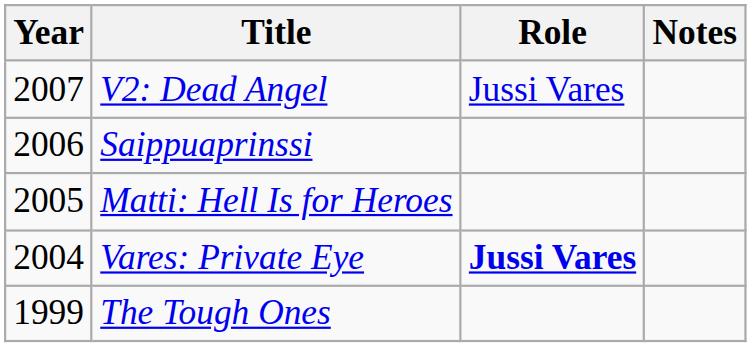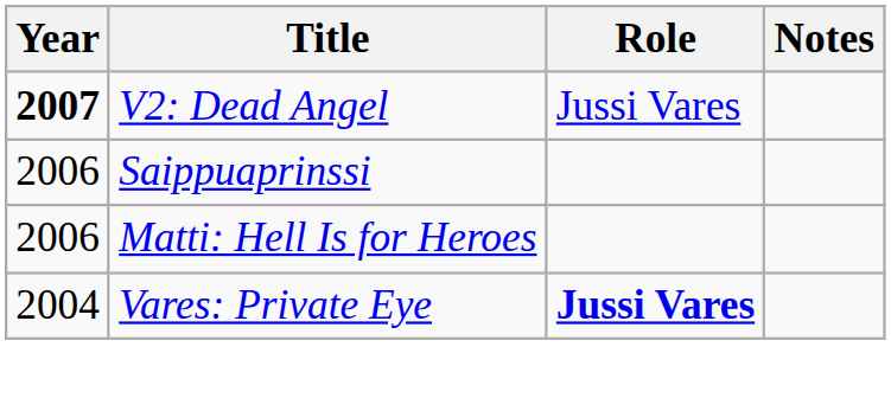V2: Dead Angel | Year: normal -> bold
Matti: Hell Is for Heroes | Year: 2005 -> 2006
- row: 1999 | The Tough Ones
